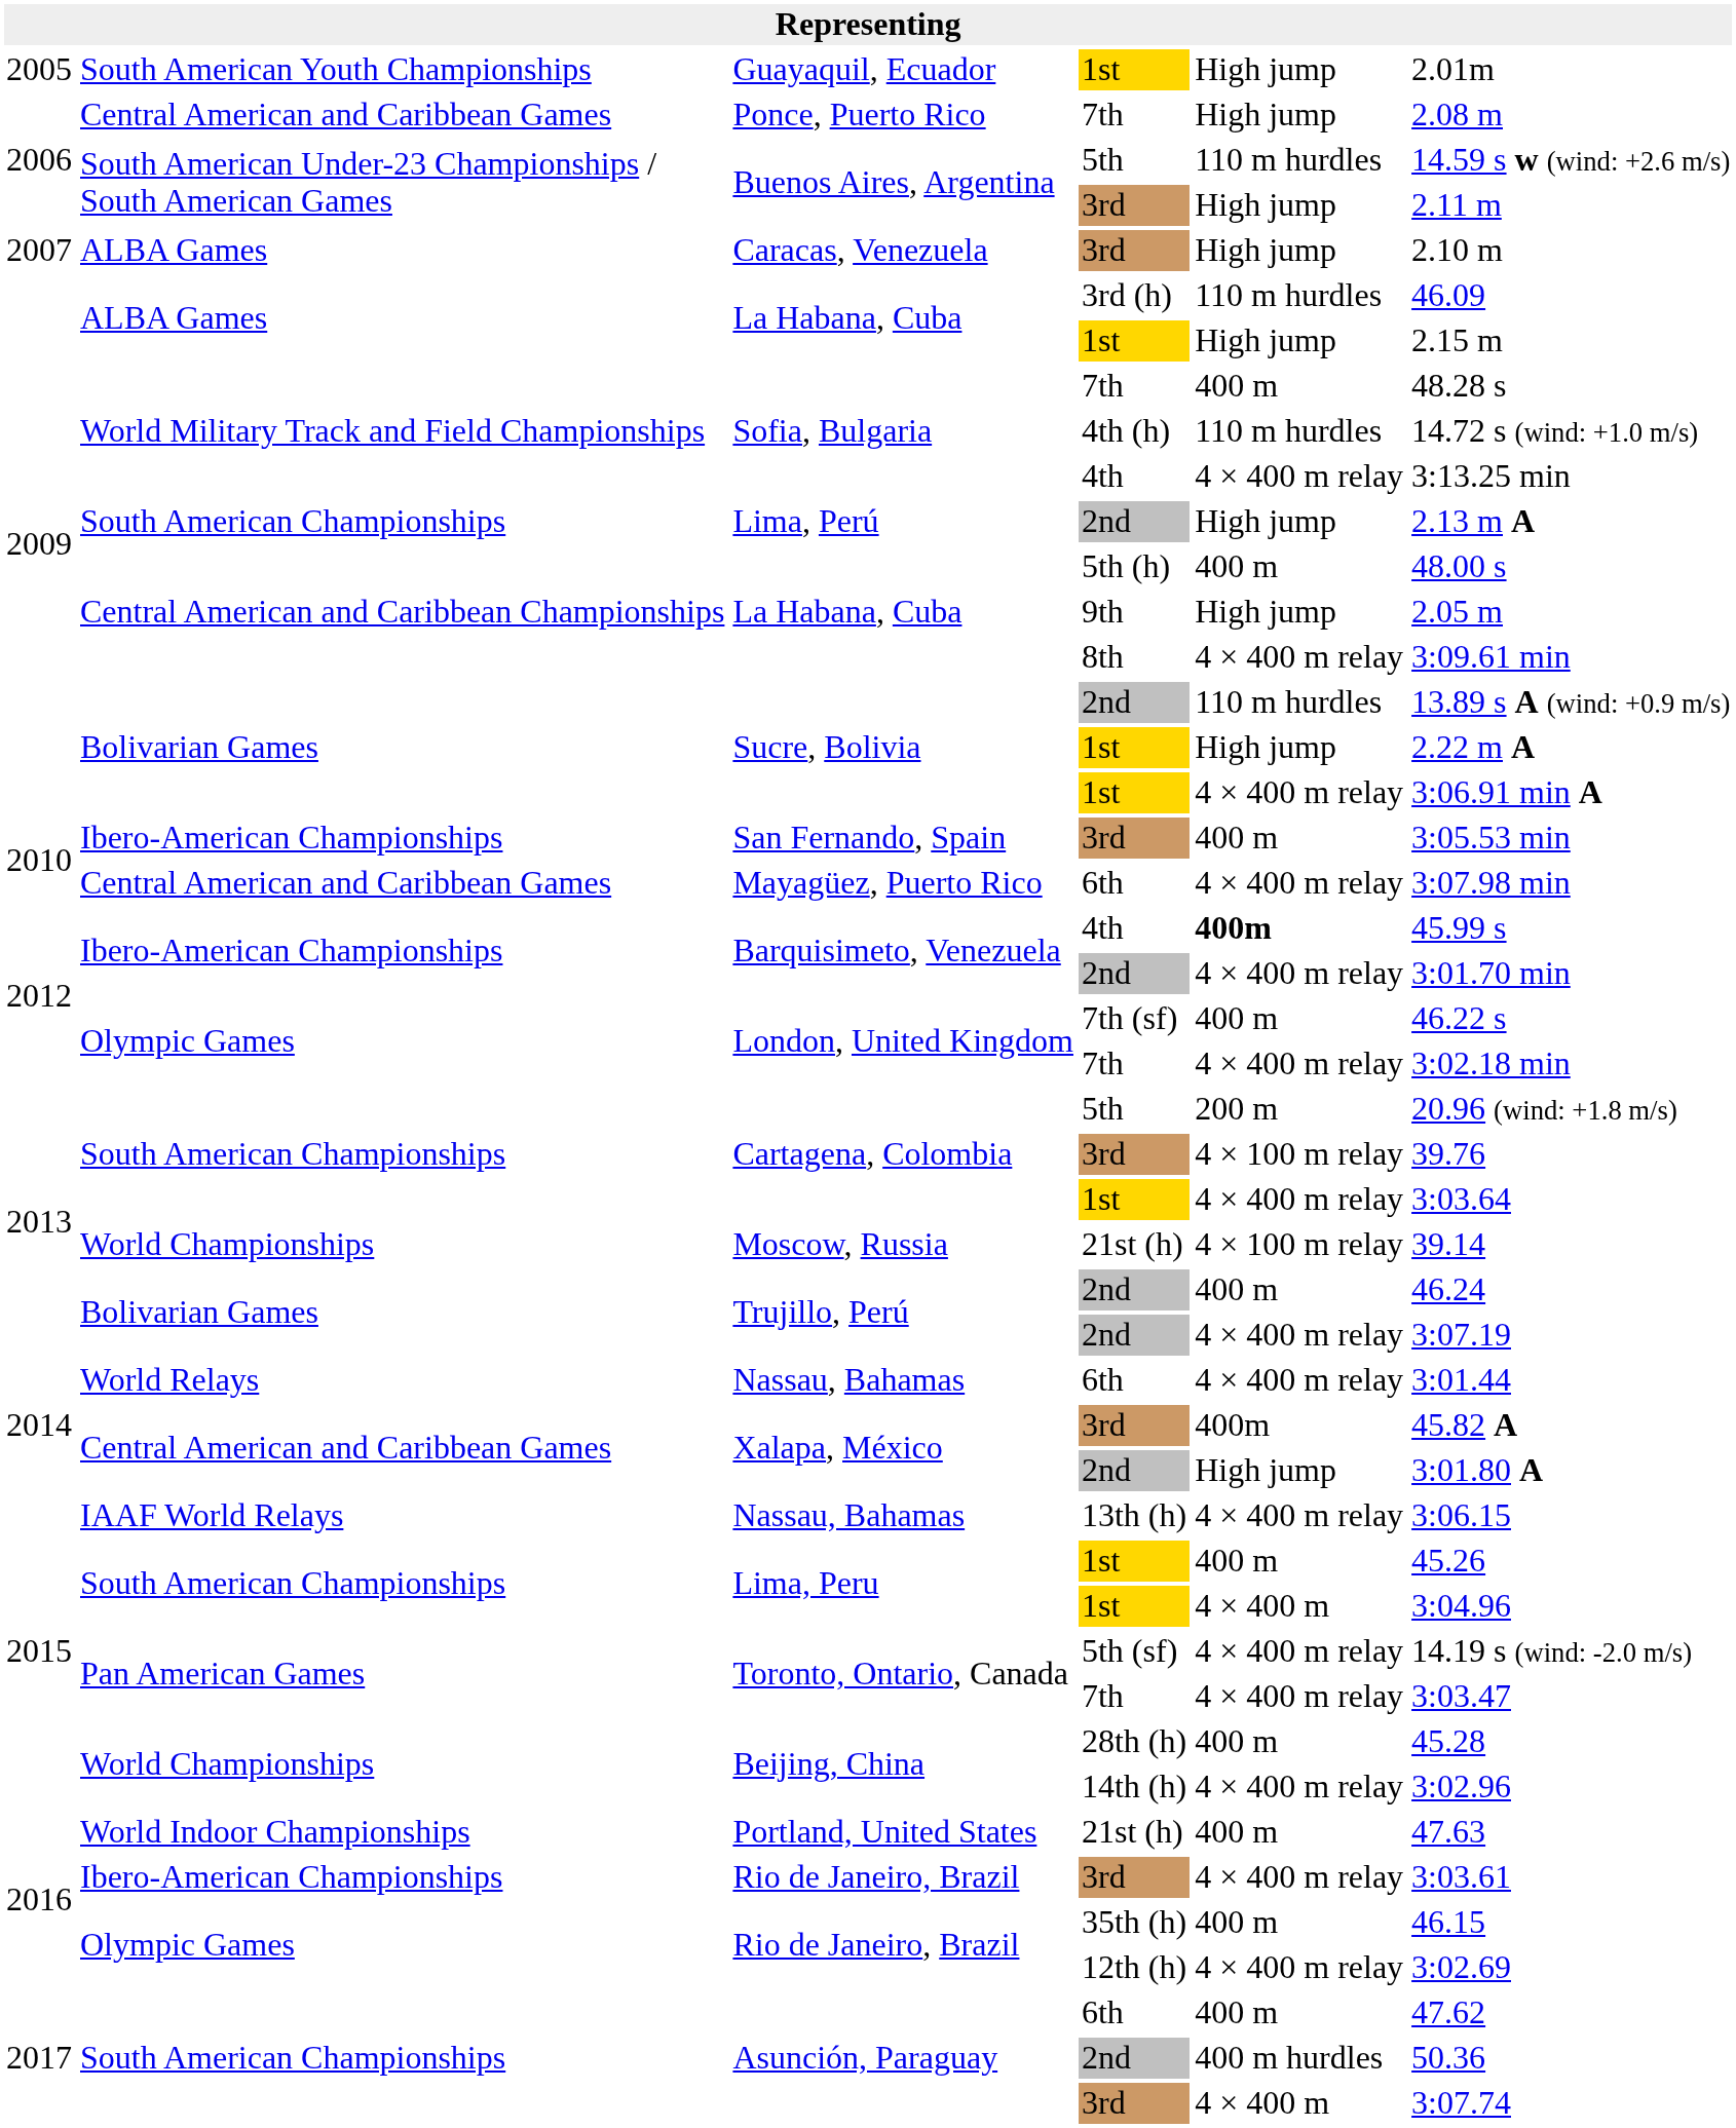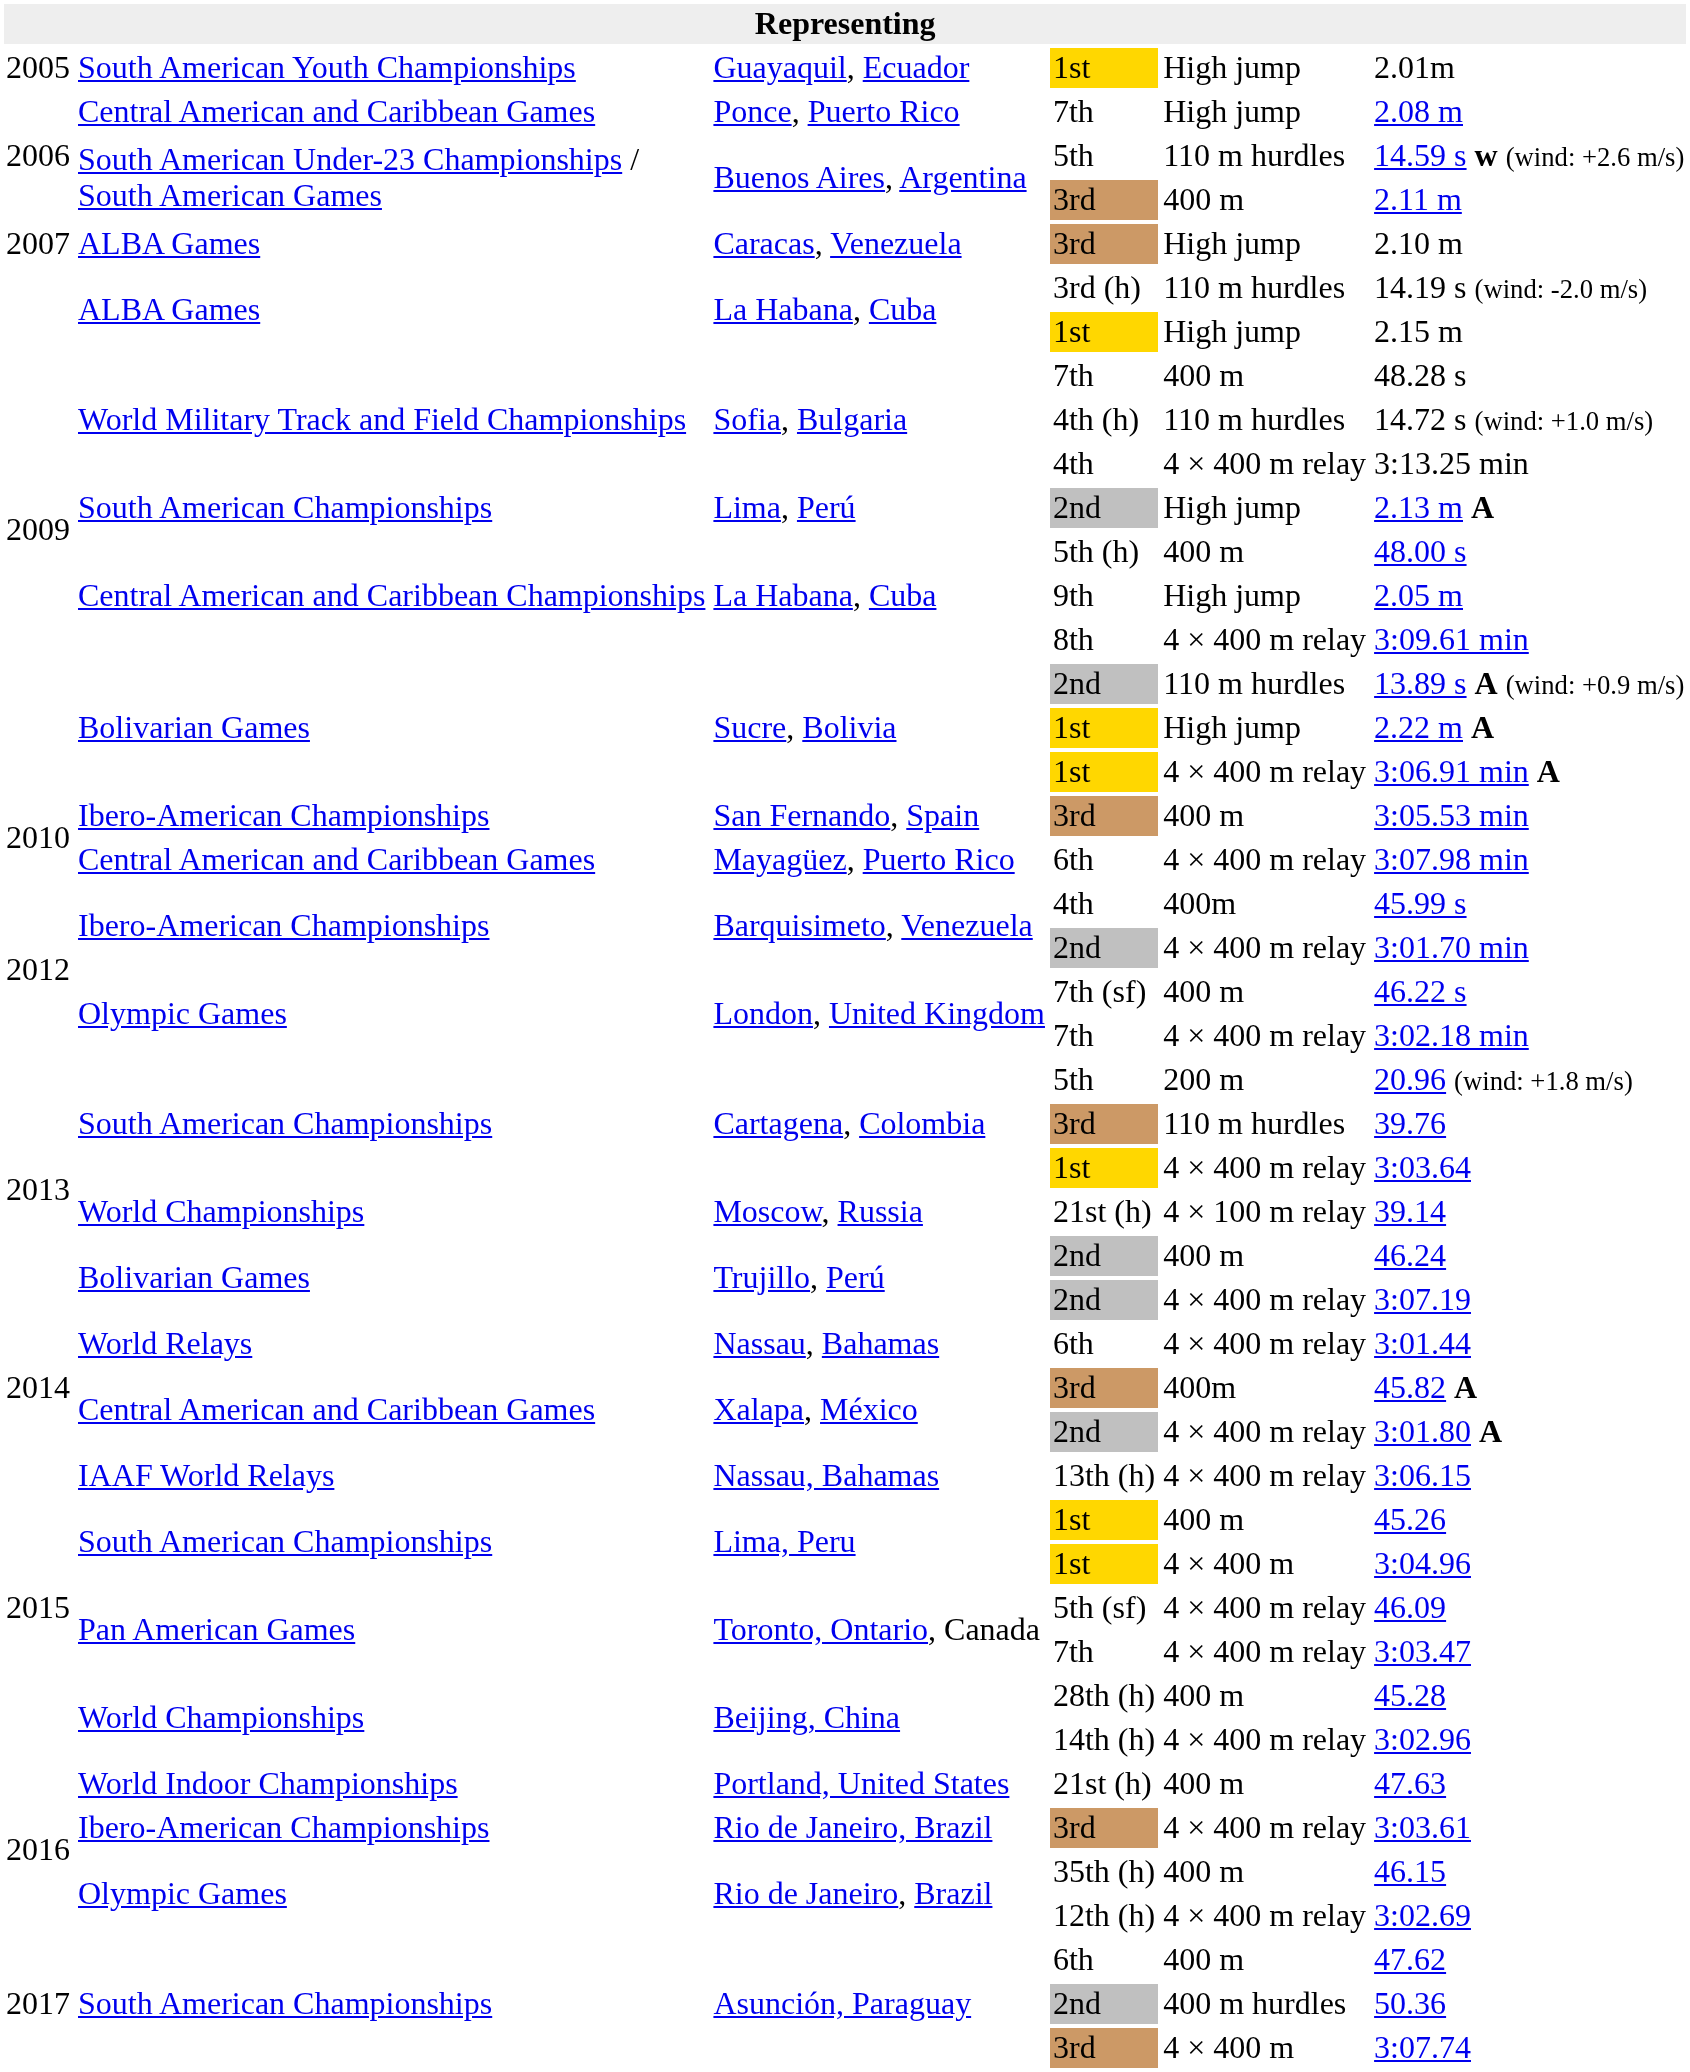Buenos Aires, Argentina / 3rd | column 5: High jump -> 400 m
La Habana, Cuba / 3rd (h) | column 6: 46.09 -> 14.19 s (wind: -2.0 m/s)
Barquisimeto, Venezuela / 4th | column 5: bold -> normal
Cartagena, Colombia / 3rd | column 5: 4 × 100 m relay -> 110 m hurdles
Xalapa, México / 2nd | column 5: High jump -> 4 × 400 m relay
Toronto, Ontario, Canada / 5th (sf) | column 6: 14.19 s (wind: -2.0 m/s) -> 46.09
